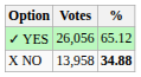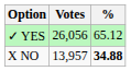X NO | Votes: 13,958 -> 13,957
